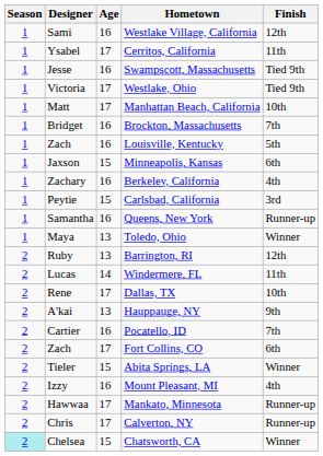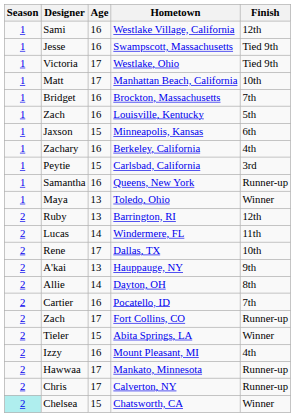- row: 1 | Ysabel | 17 | Cerritos, California | 11th
+ row: 2 | Allie | 14 | Dayton, OH | 8th
Fort Collins, CO | Finish: 6th -> Runner-up
